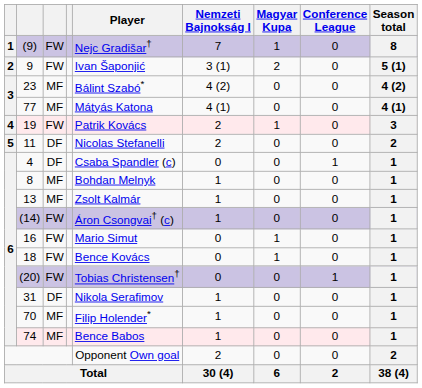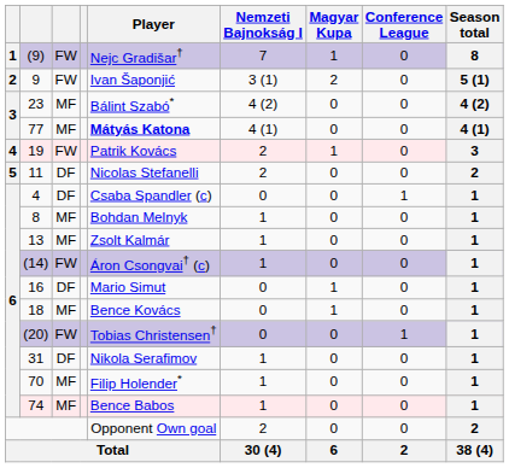77 | Player: normal -> bold
16 | column 3: FW -> DF
18 | column 3: FW -> MF
